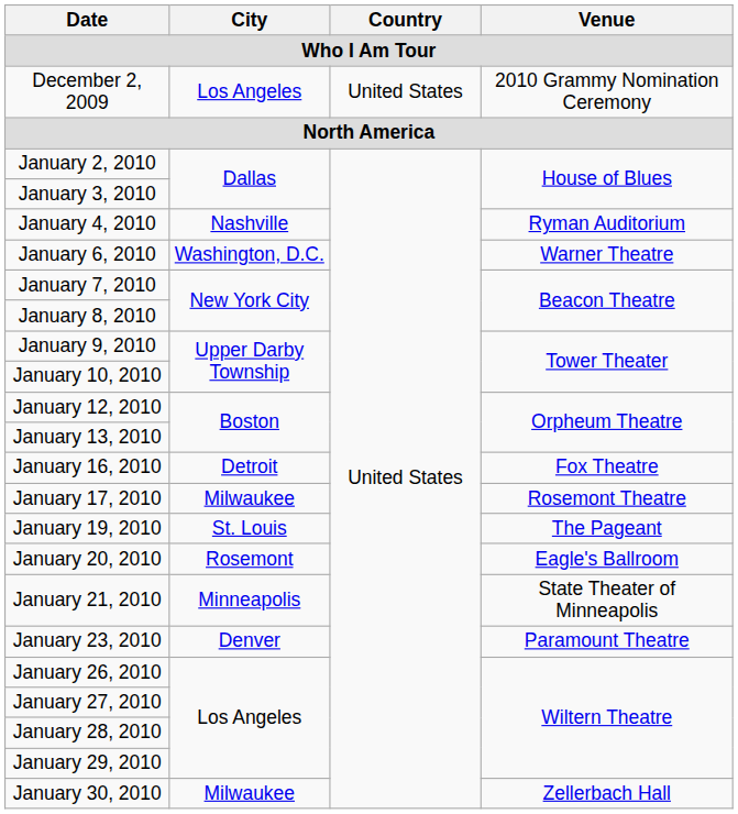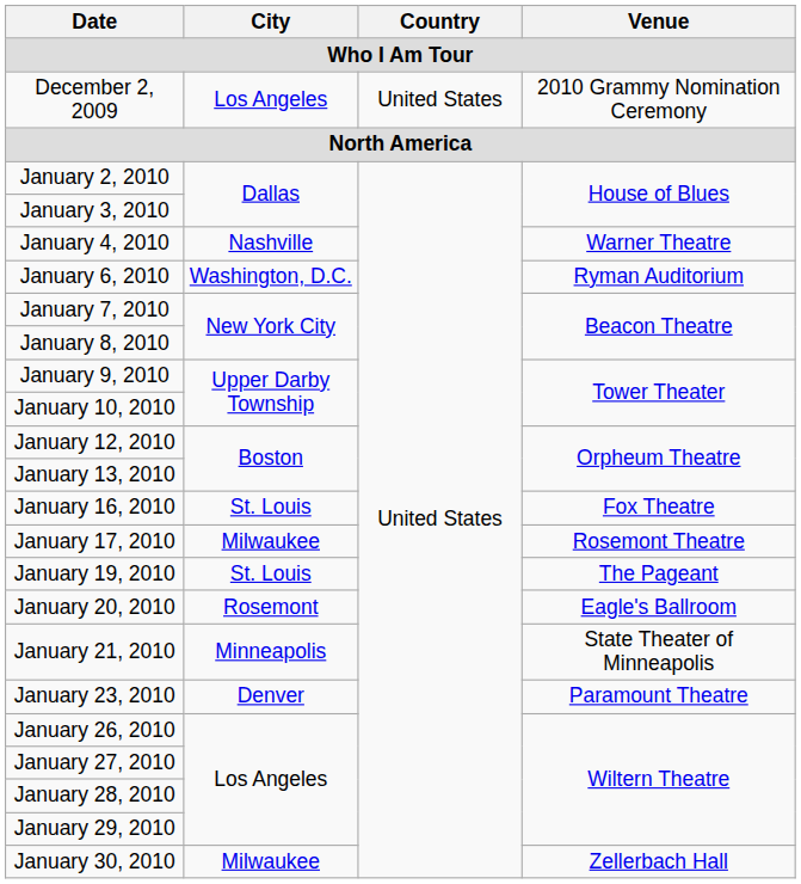January 4, 2010 | Venue: Ryman Auditorium -> Warner Theatre
January 6, 2010 | Venue: Warner Theatre -> Ryman Auditorium
January 16, 2010 | City: Detroit -> St. Louis
